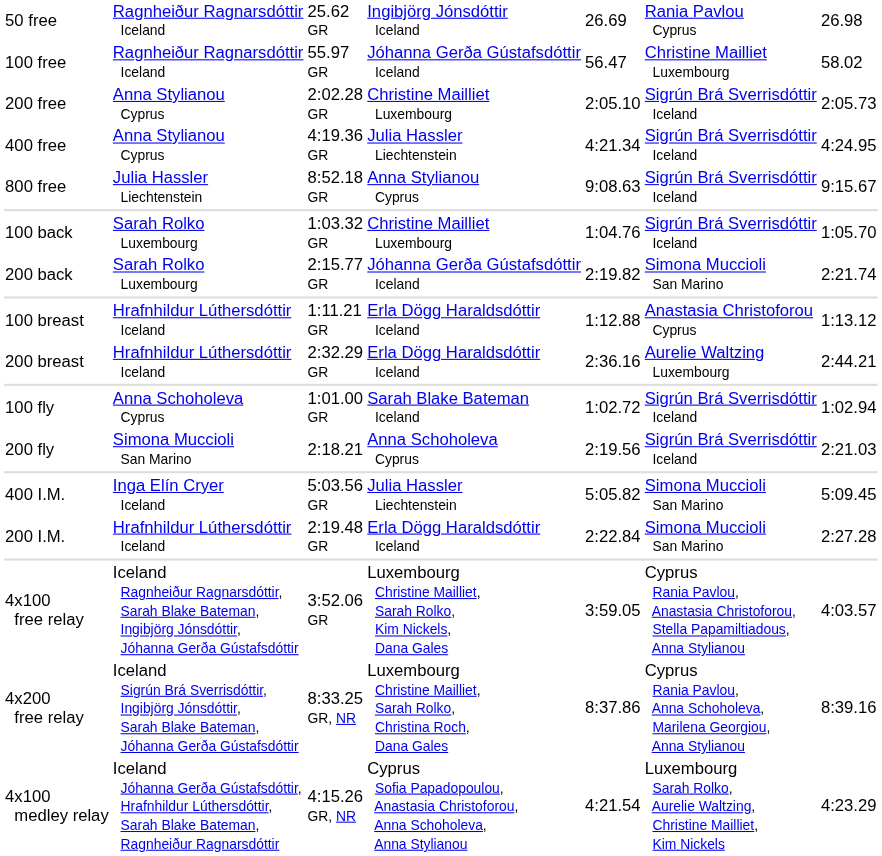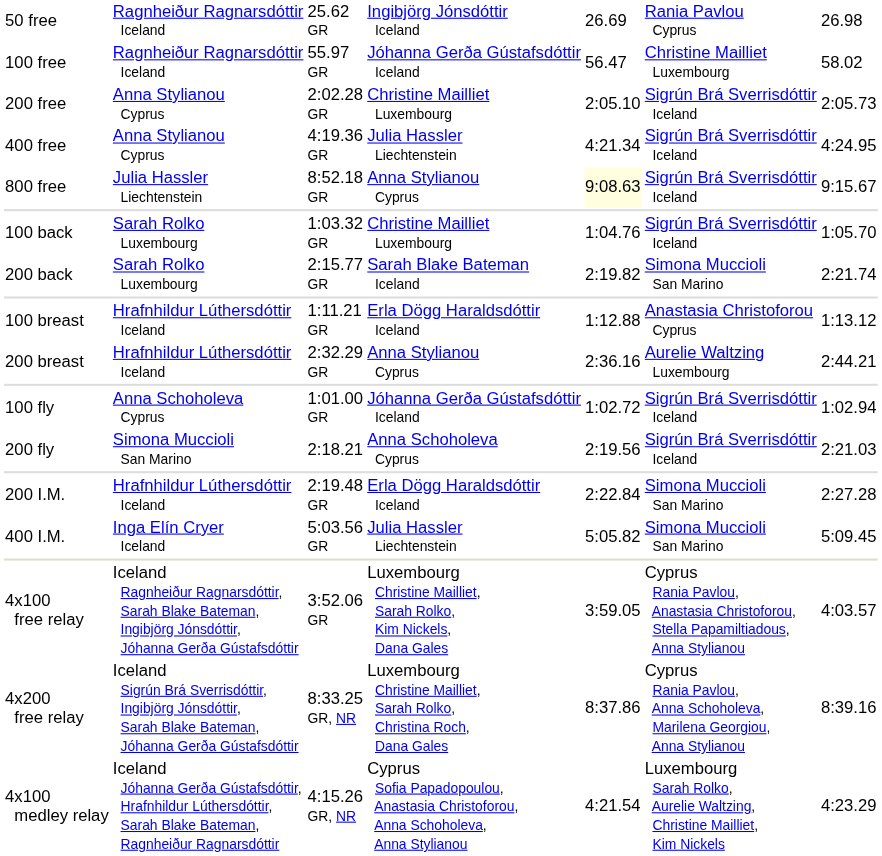800 free | column 5: no background -> lightyellow background
200 back | column 4: Jóhanna Gerða Gústafsdóttir Iceland -> Sarah Blake Bateman Iceland
200 breast | column 4: Erla Dögg Haraldsdóttir Iceland -> Anna Stylianou Cyprus
100 fly | column 4: Sarah Blake Bateman Iceland -> Jóhanna Gerða Gústafsdóttir Iceland
rows swapped: 200 I.M. <-> 400 I.M.
